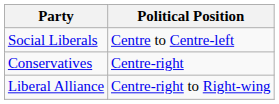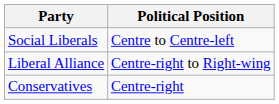rows swapped: Conservatives <-> Liberal Alliance
